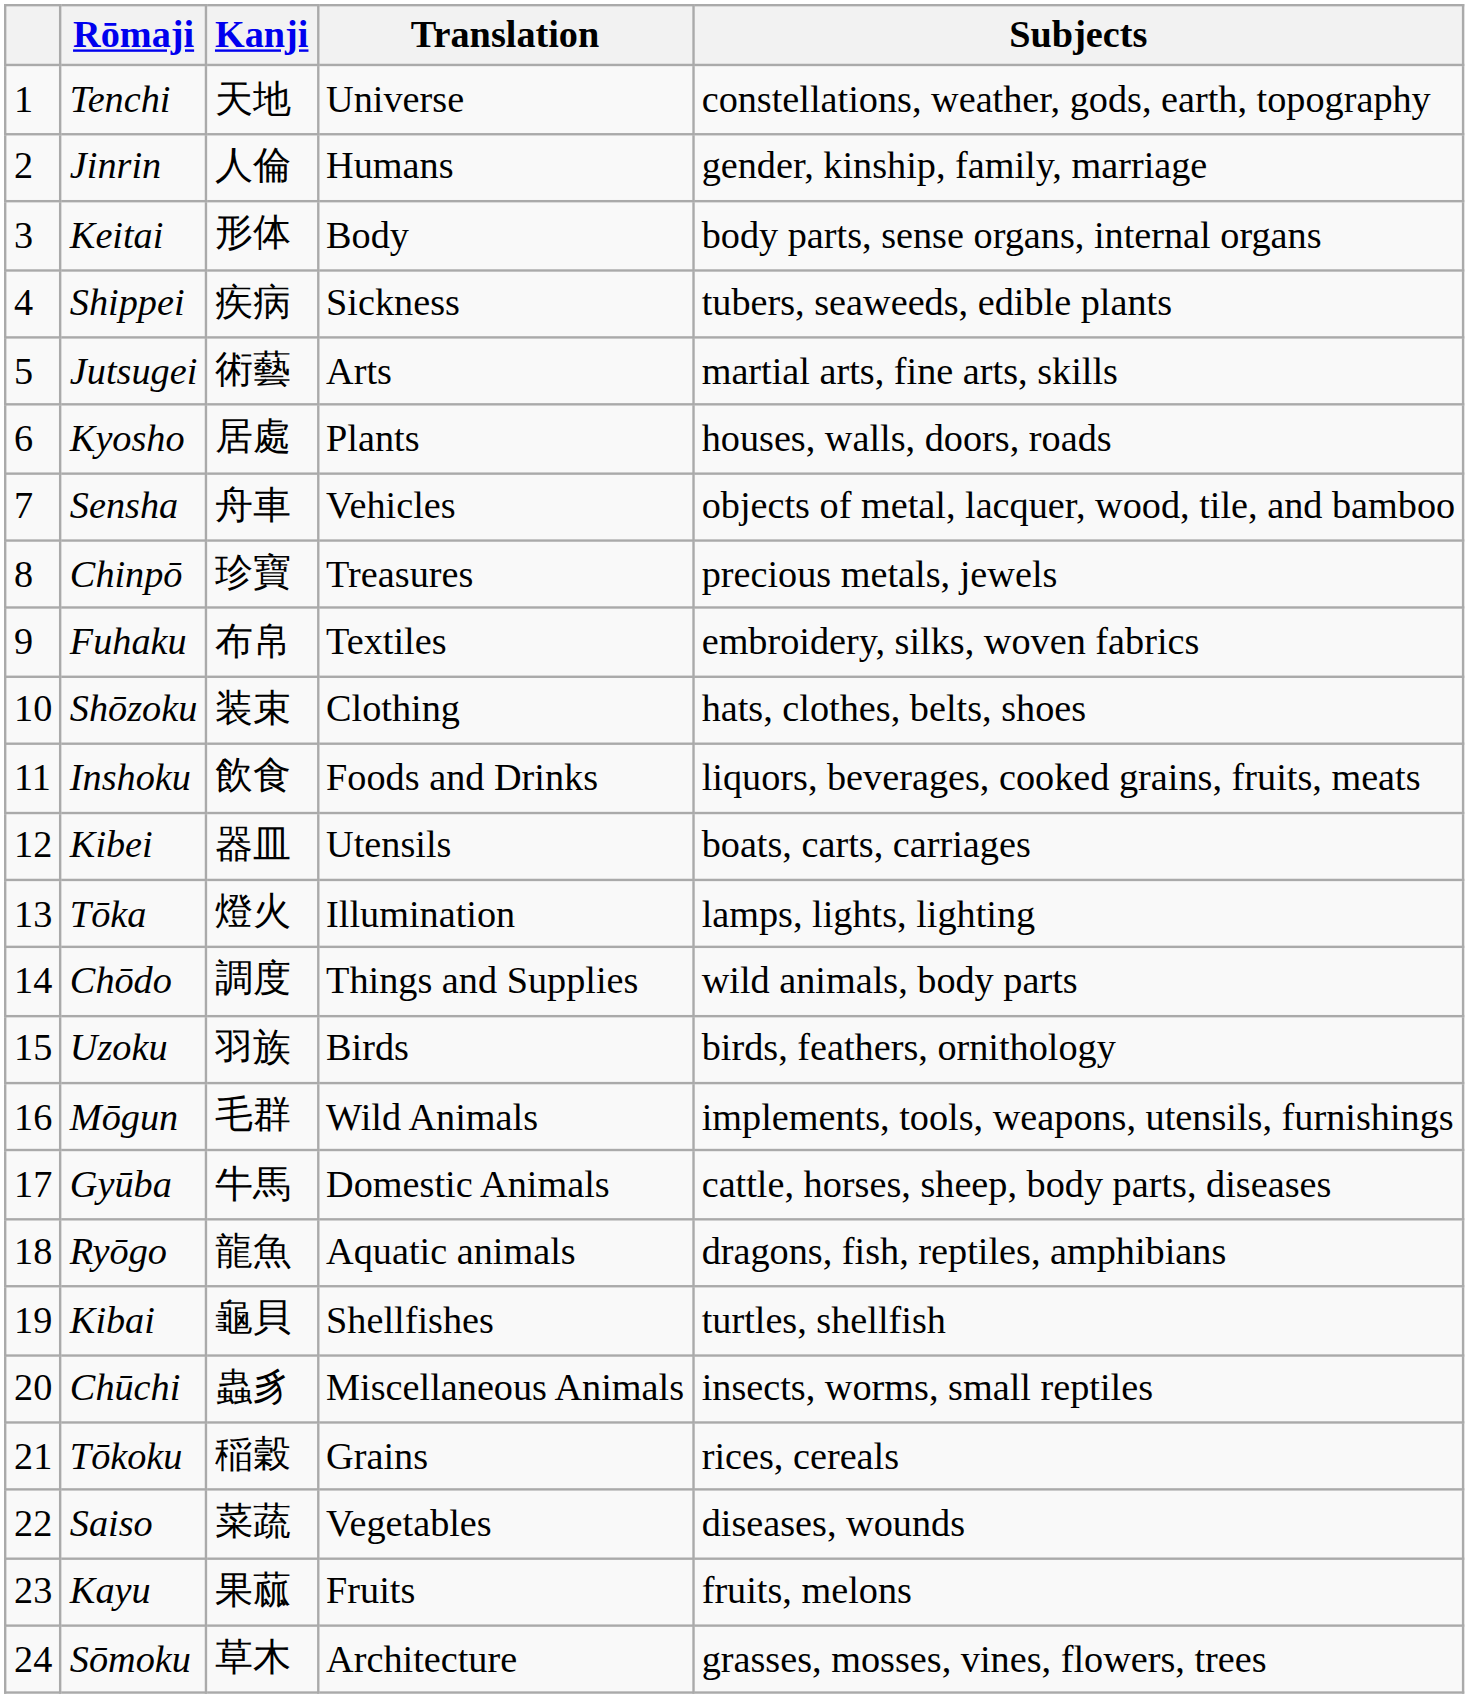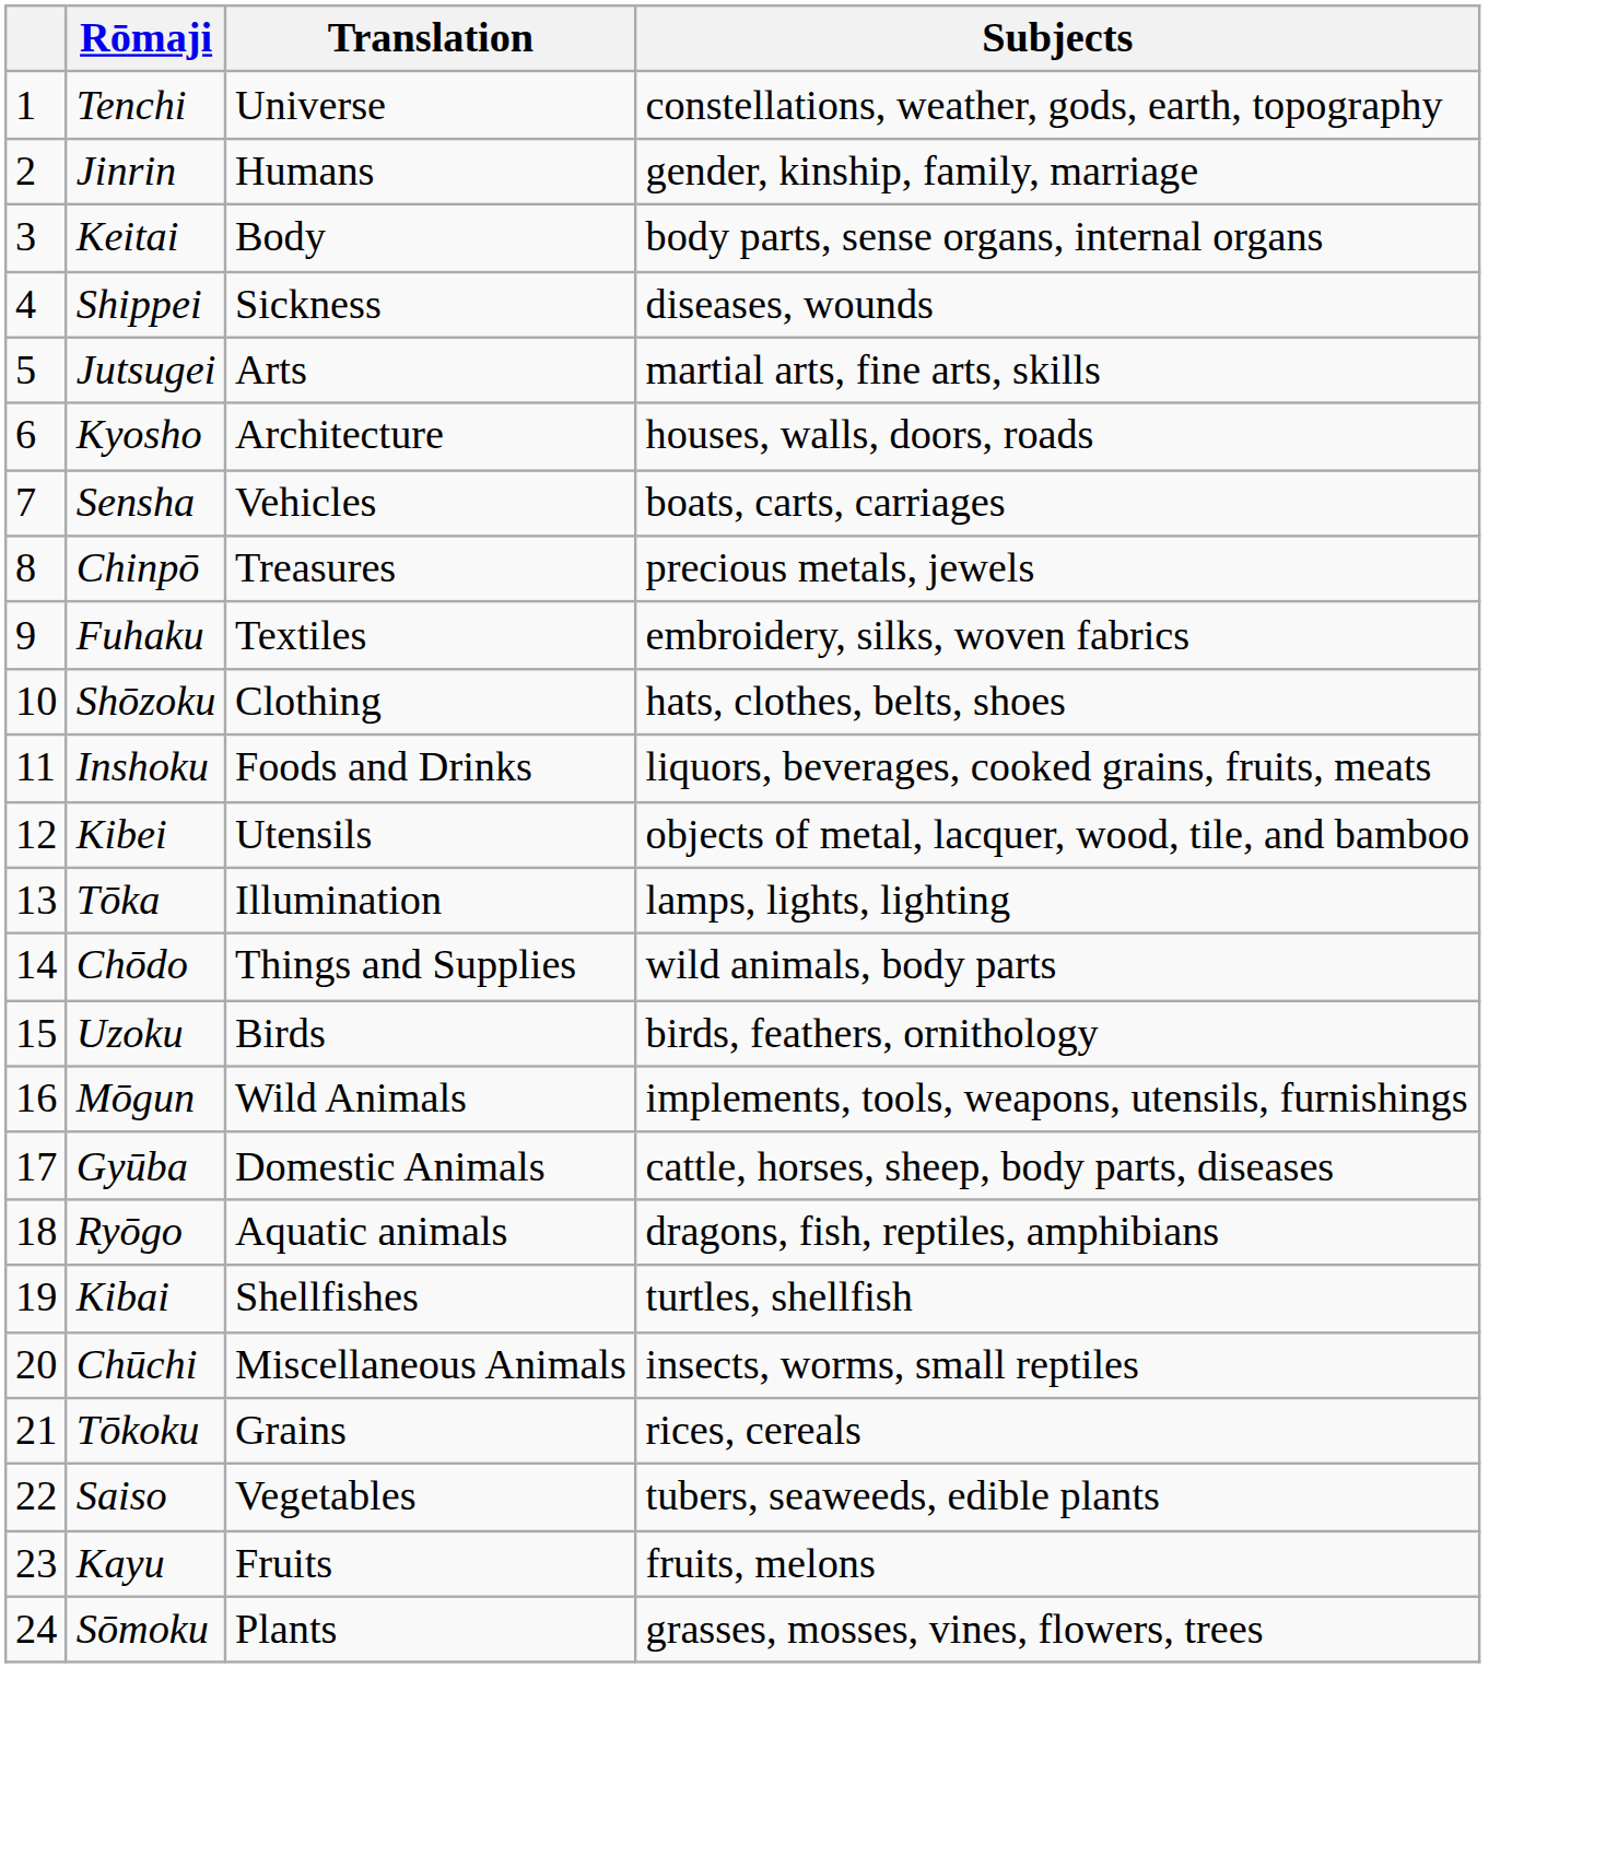- column: Kanji | 天地 | 人倫 | 形体 | 疾病 | 術藝 | 居處 | 舟車 | 珍寶 | 布帛 | 装束 | 飲食 | 器皿 | 燈火 | 調度 | 羽族 | 毛群 | 牛馬 | 龍魚 | 龜貝 | 蟲豸 | 稲穀 | 菜蔬 | 果蓏 | 草木
Shippei | Subjects: tubers, seaweeds, edible plants -> diseases, wounds
Kyosho | Translation: Plants -> Architecture
Sensha | Subjects: objects of metal, lacquer, wood, tile, and bamboo -> boats, carts, carriages
Kibei | Subjects: boats, carts, carriages -> objects of metal, lacquer, wood, tile, and bamboo
Saiso | Subjects: diseases, wounds -> tubers, seaweeds, edible plants
Sōmoku | Translation: Architecture -> Plants
